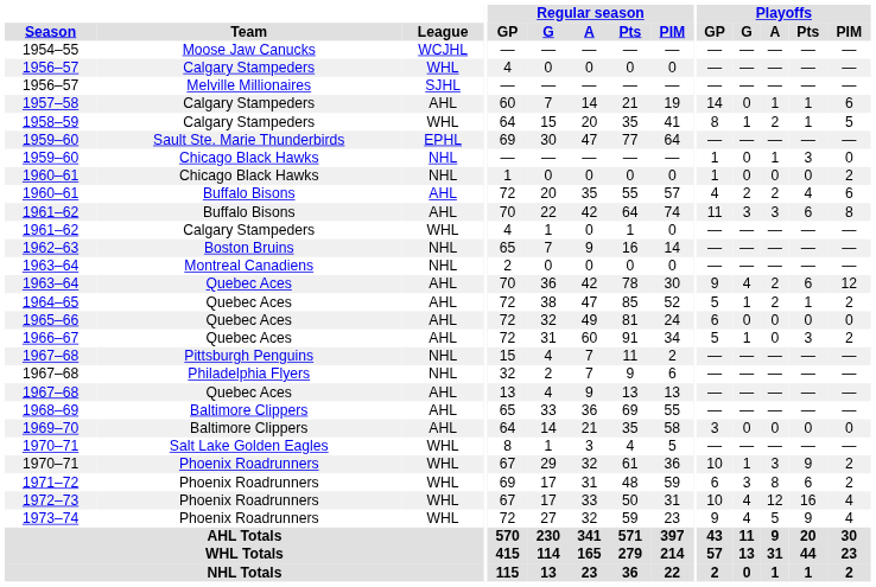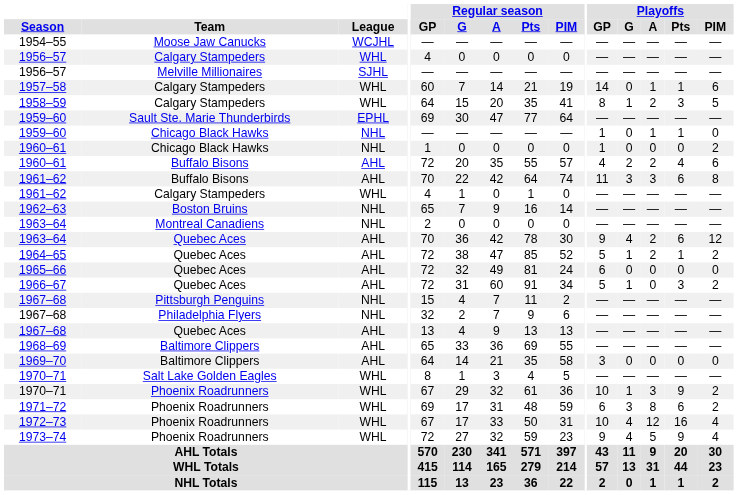1957–58 | League: AHL -> WHL
1958–59 | Playoffs / Pts: 1 -> 3
1959–60 / Chicago Black Hawks | Playoffs / Pts: 3 -> 1
